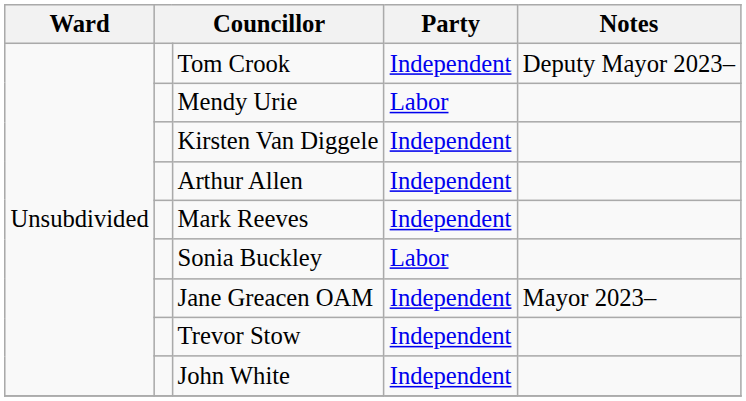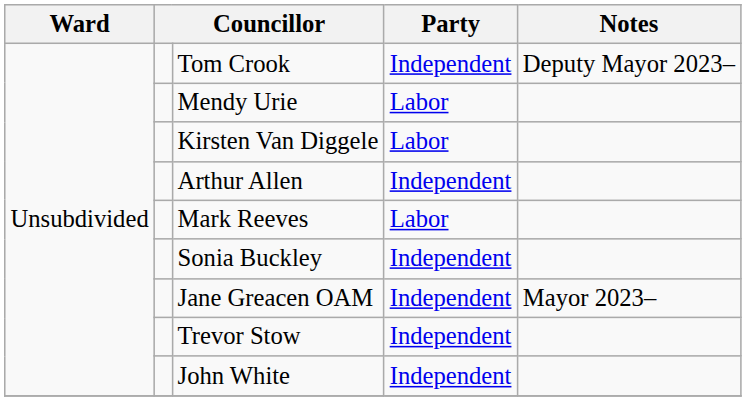Kirsten Van Diggele | Party: Independent -> Labor
Mark Reeves | Party: Independent -> Labor
Sonia Buckley | Party: Labor -> Independent
